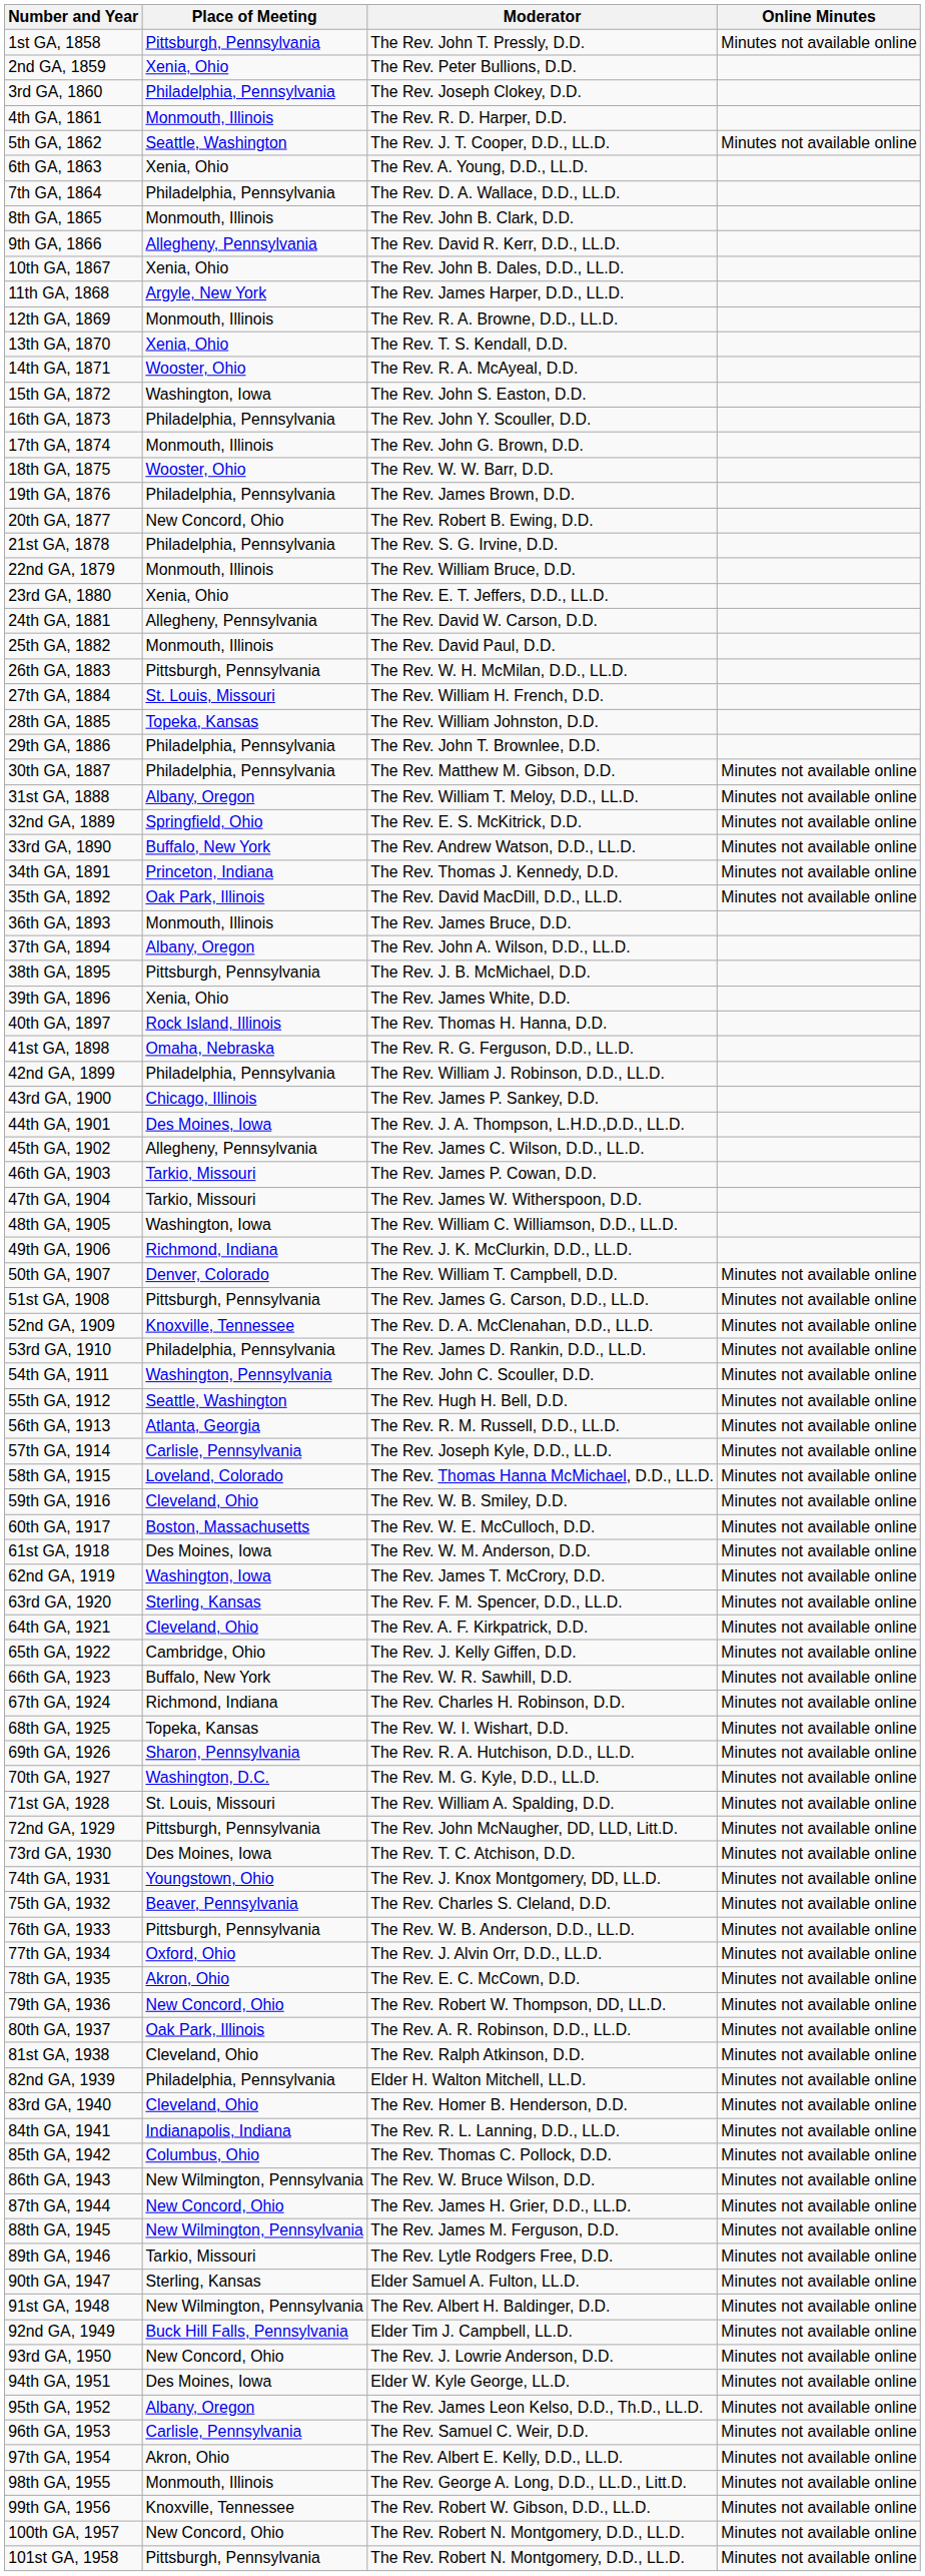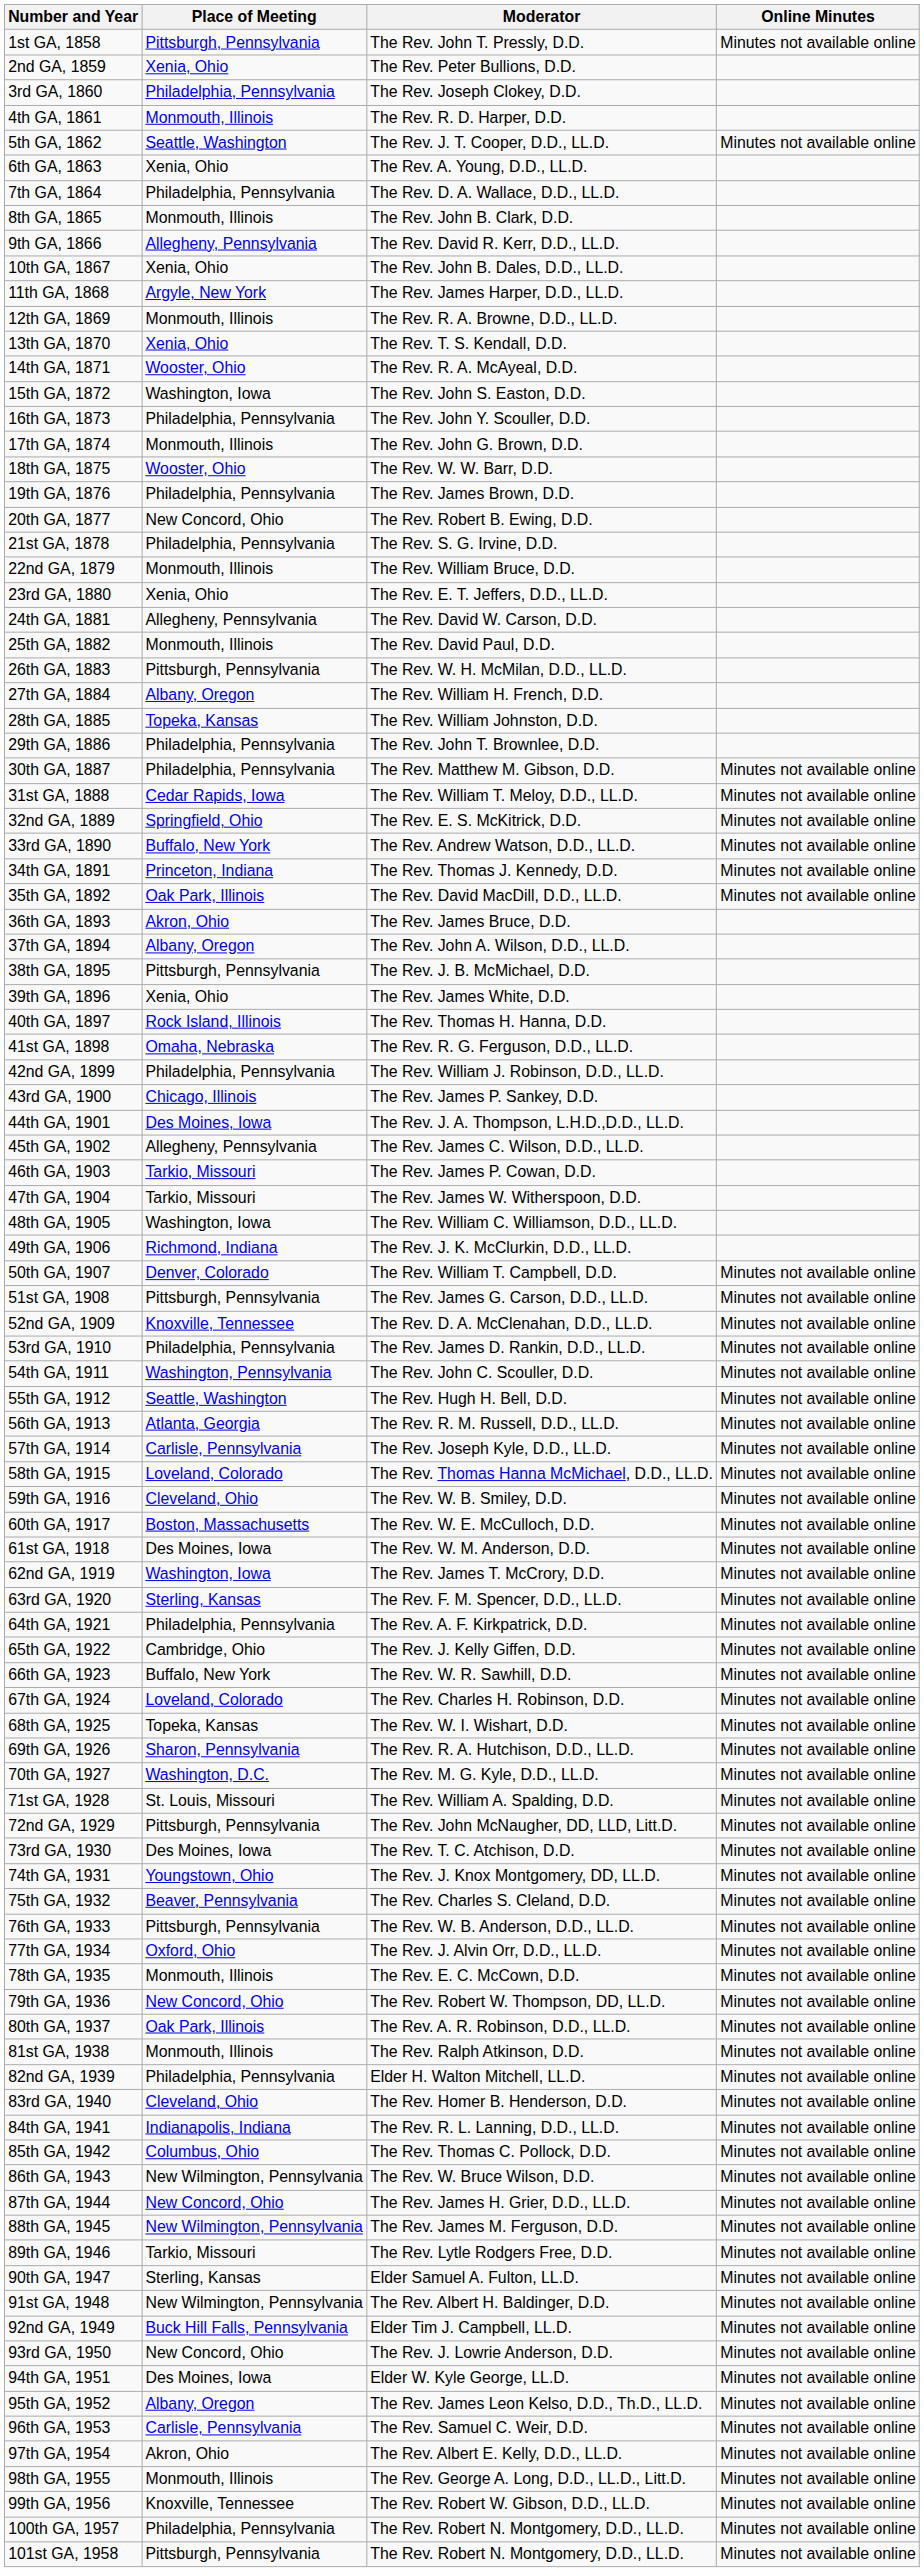27th GA, 1884 | Place of Meeting: St. Louis, Missouri -> Albany, Oregon
31st GA, 1888 | Place of Meeting: Albany, Oregon -> Cedar Rapids, Iowa
36th GA, 1893 | Place of Meeting: Monmouth, Illinois -> Akron, Ohio
64th GA, 1921 | Place of Meeting: Cleveland, Ohio -> Philadelphia, Pennsylvania
67th GA, 1924 | Place of Meeting: Richmond, Indiana -> Loveland, Colorado
78th GA, 1935 | Place of Meeting: Akron, Ohio -> Monmouth, Illinois
81st GA, 1938 | Place of Meeting: Cleveland, Ohio -> Monmouth, Illinois
100th GA, 1957 | Place of Meeting: New Concord, Ohio -> Philadelphia, Pennsylvania
